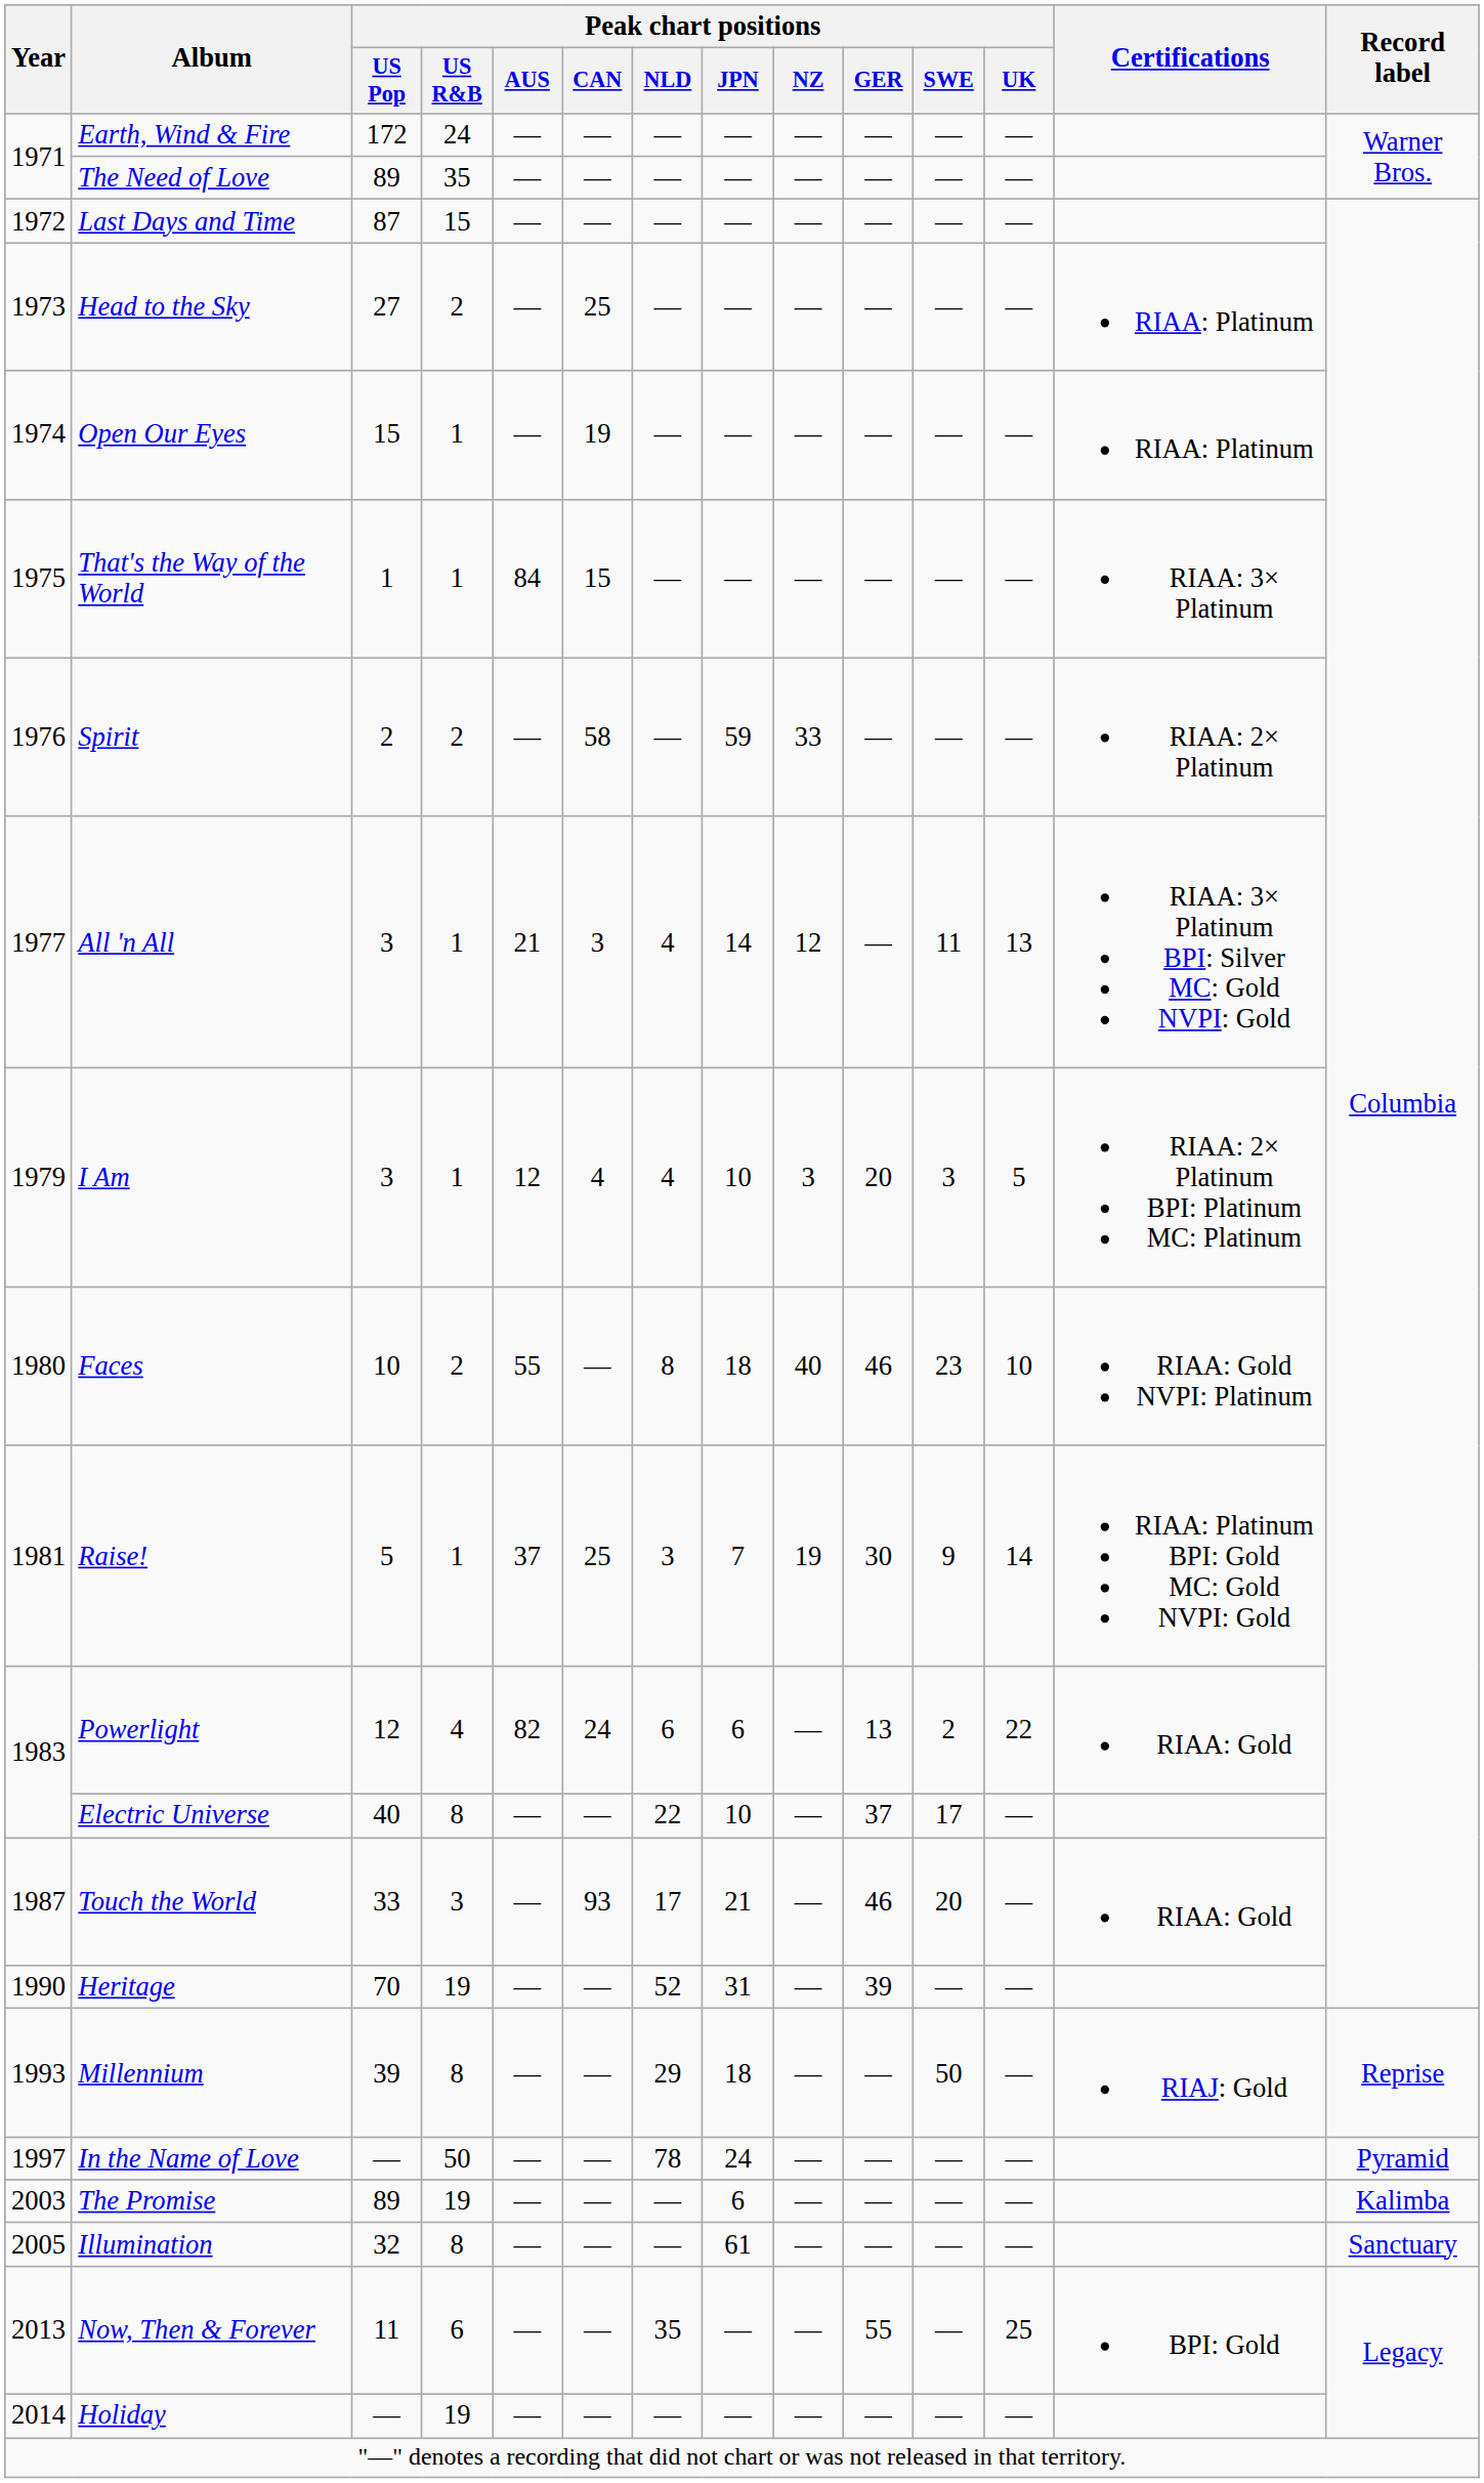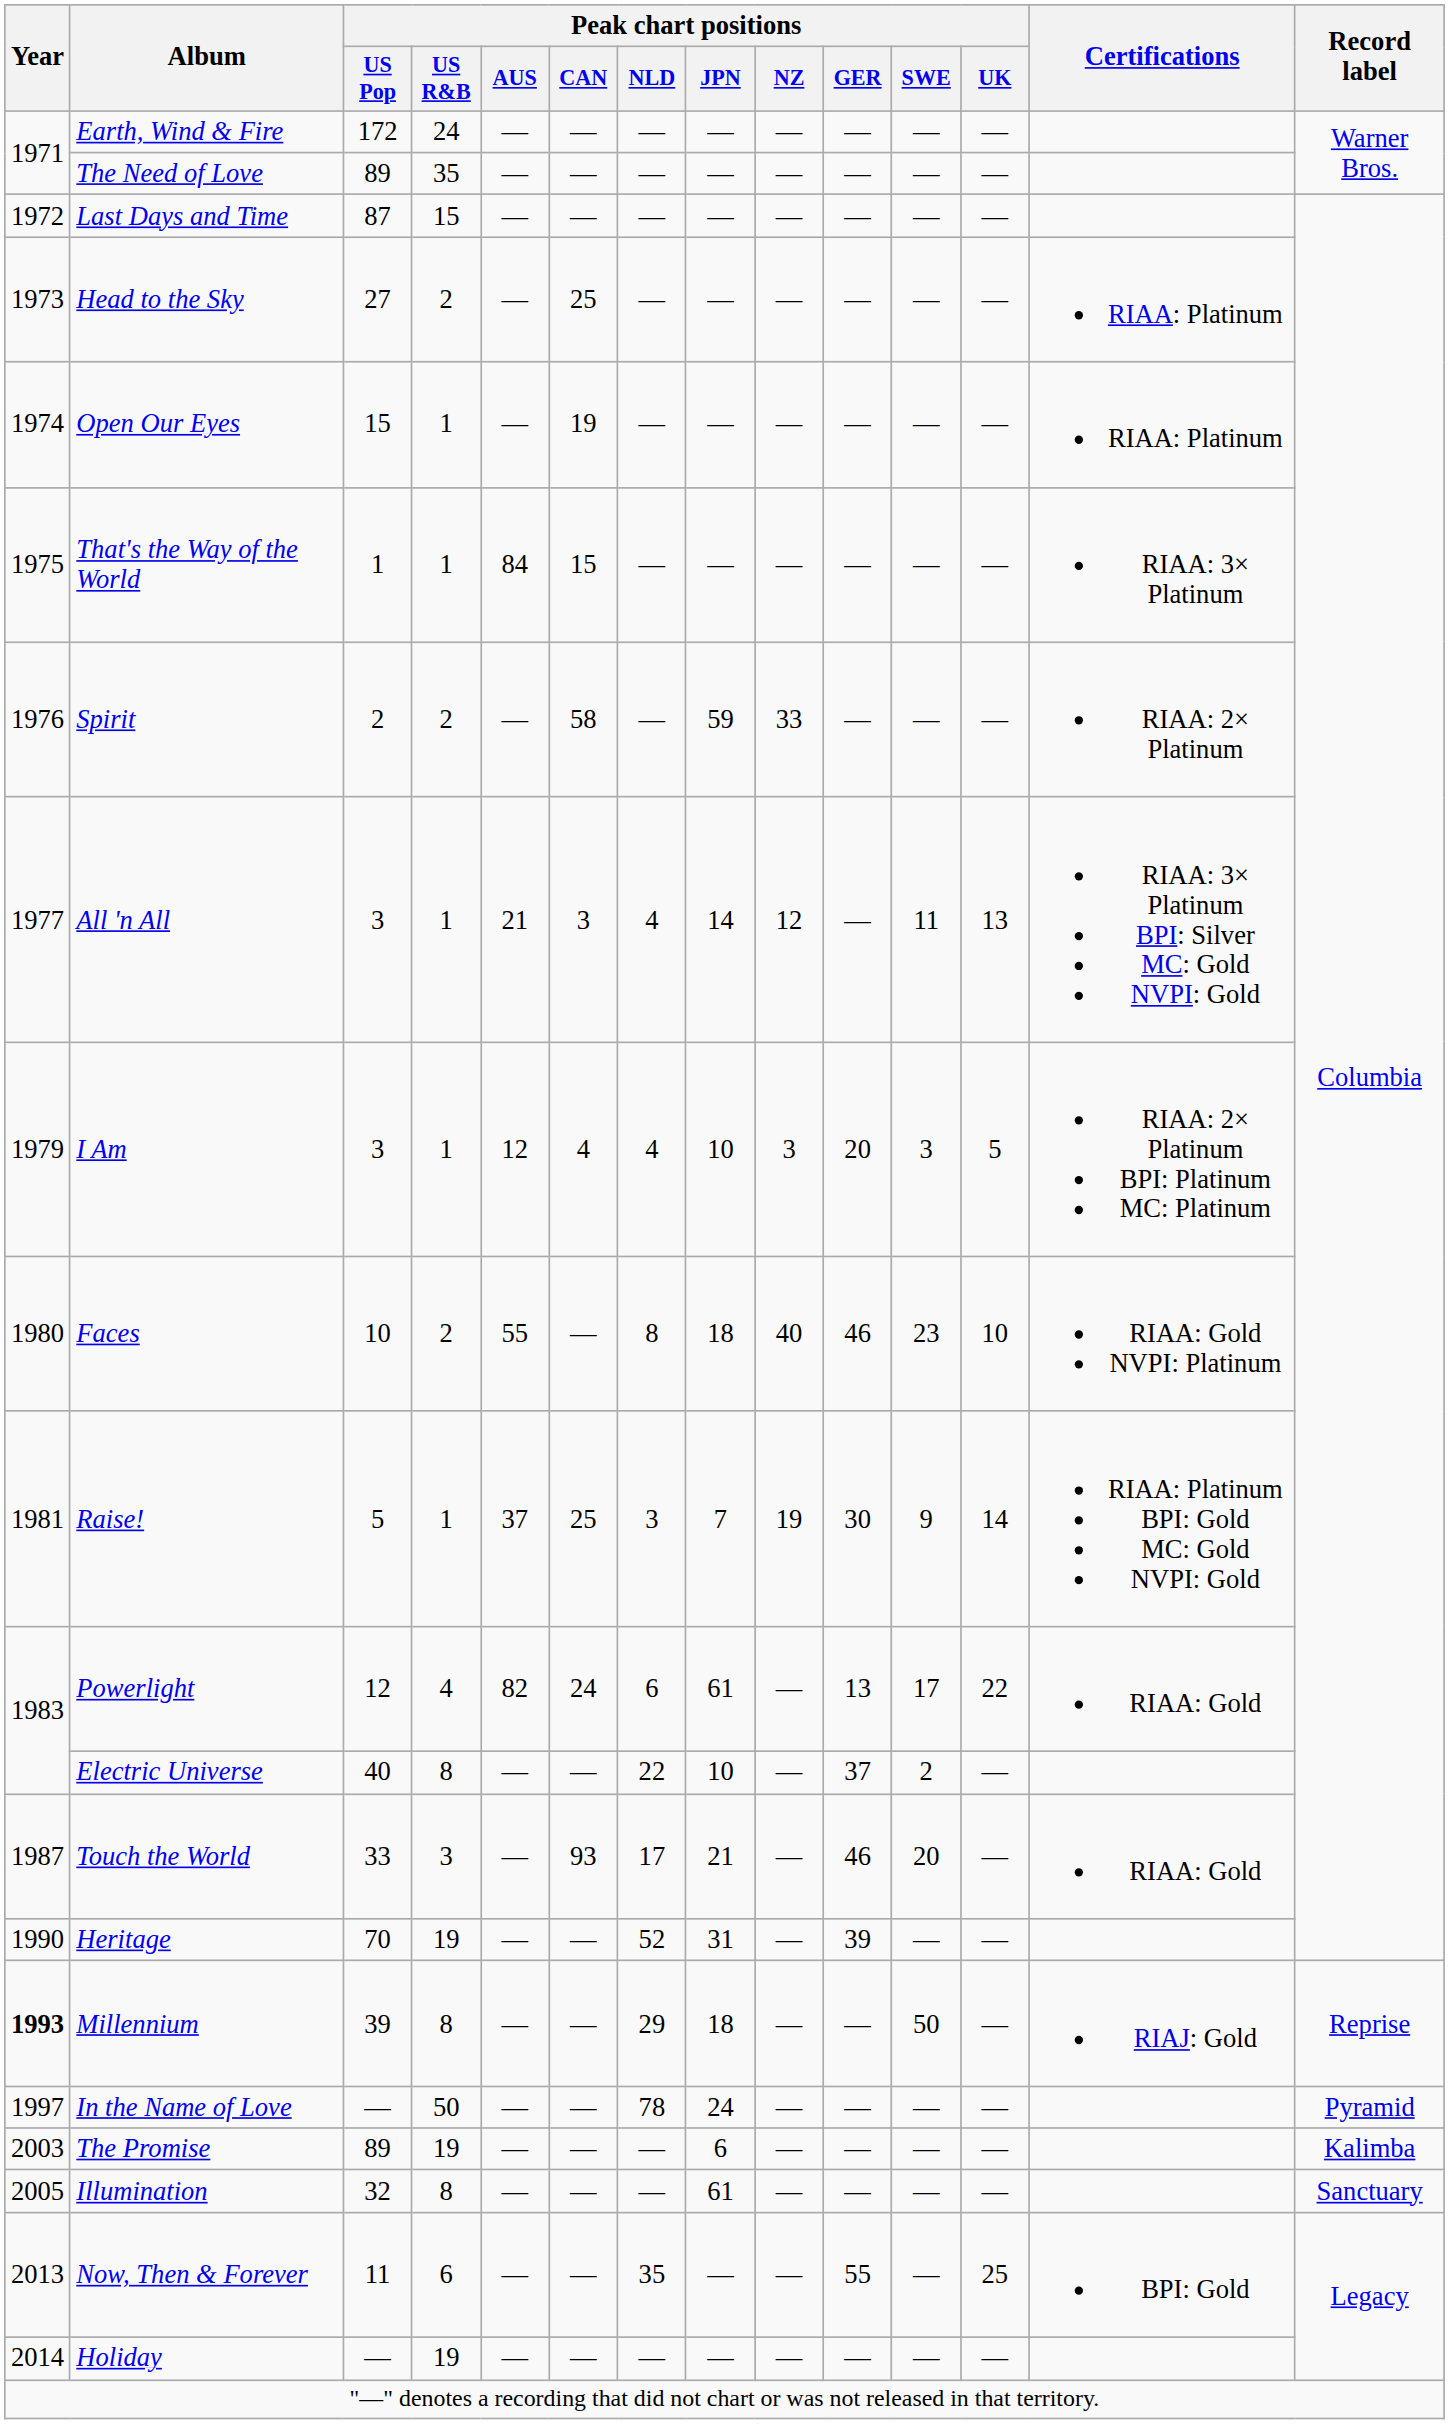Powerlight | Peak chart positions / JPN: 6 -> 61
Powerlight | Peak chart positions / SWE: 2 -> 17
Electric Universe | Peak chart positions / SWE: 17 -> 2
Millennium | Year: normal -> bold
